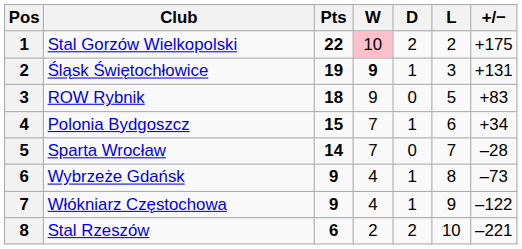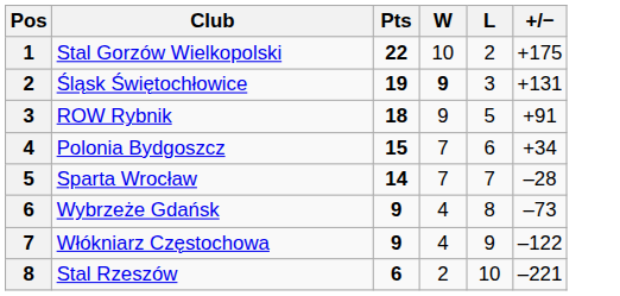- column: D | 2 | 1 | 0 | 1 | 0 | 1 | 1 | 2
Stal Gorzów Wielkopolski | W: pink background -> no background
ROW Rybnik | +/−: +83 -> +91
